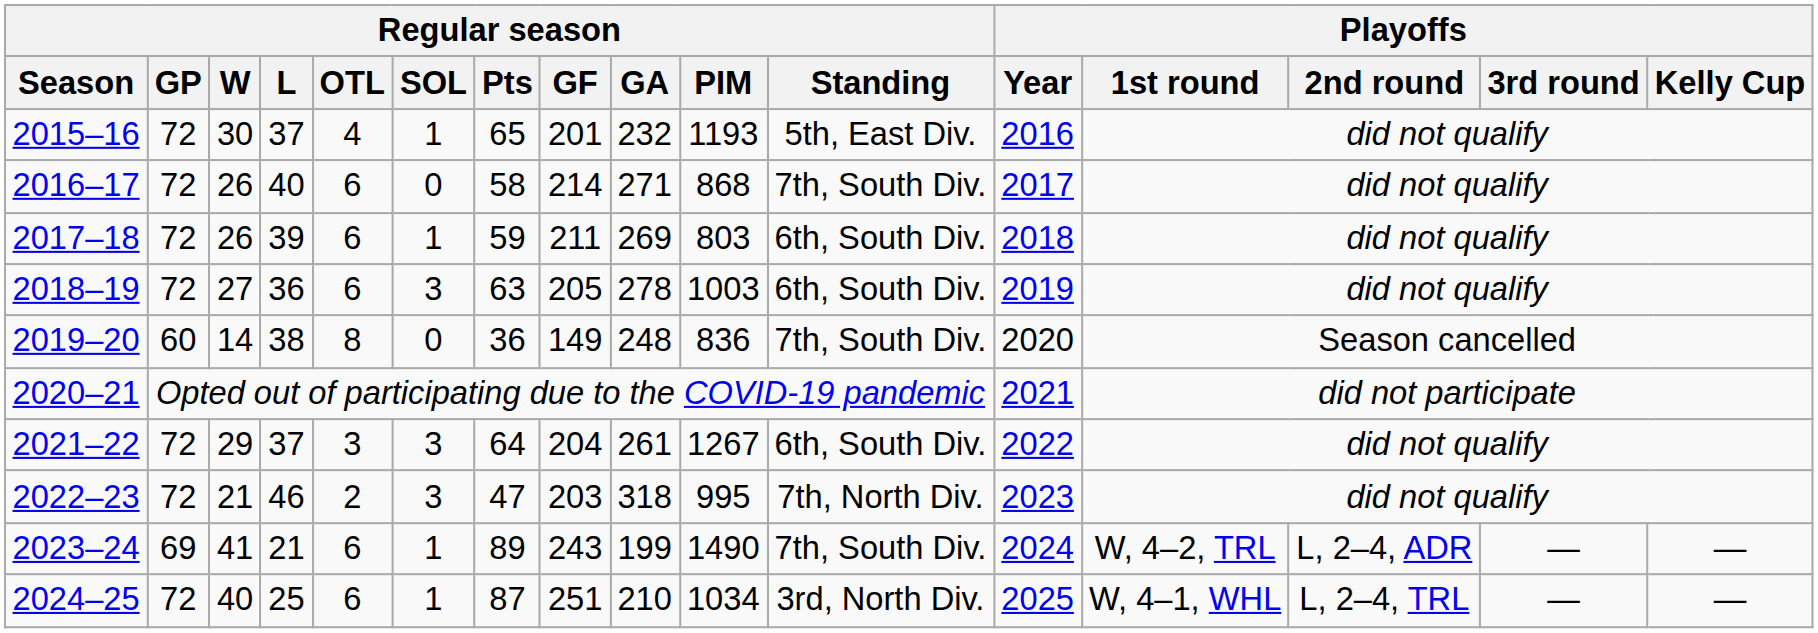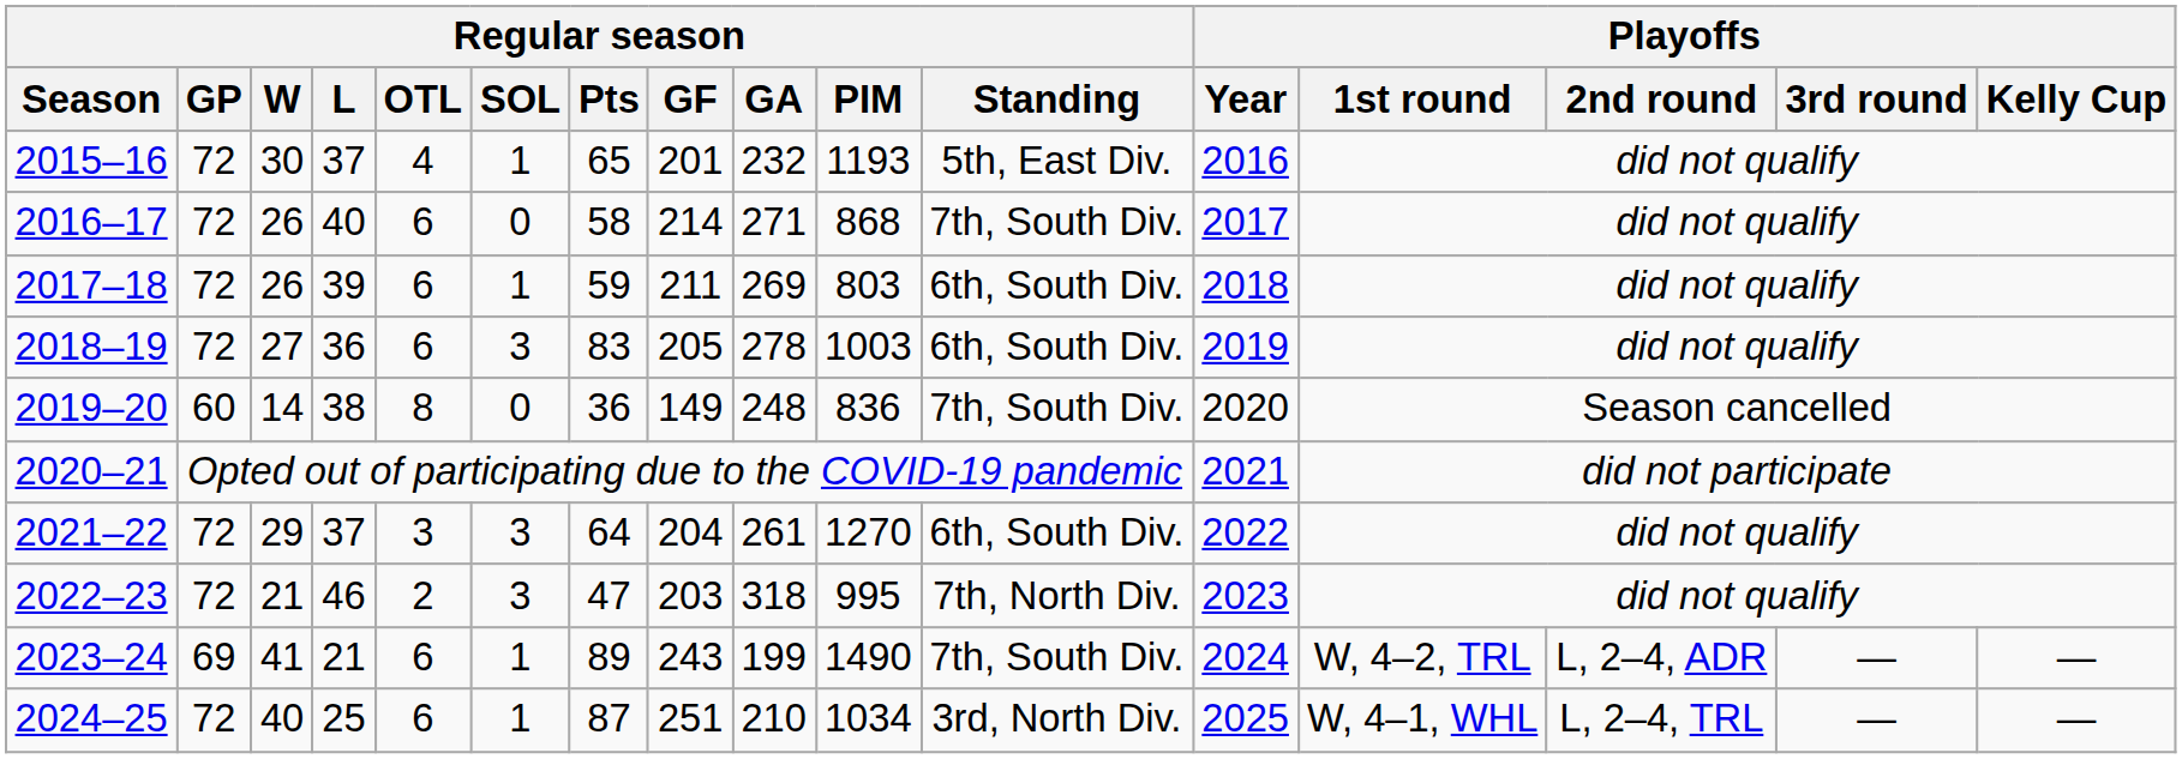2018–19 | Regular season / Pts: 63 -> 83
2021–22 | Regular season / PIM: 1267 -> 1270
